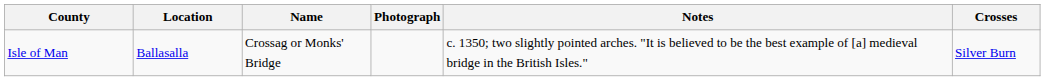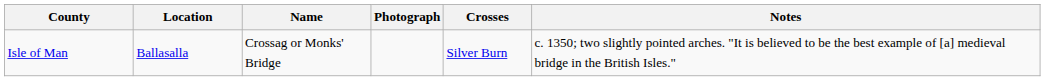columns swapped: Crosses <-> Notes
